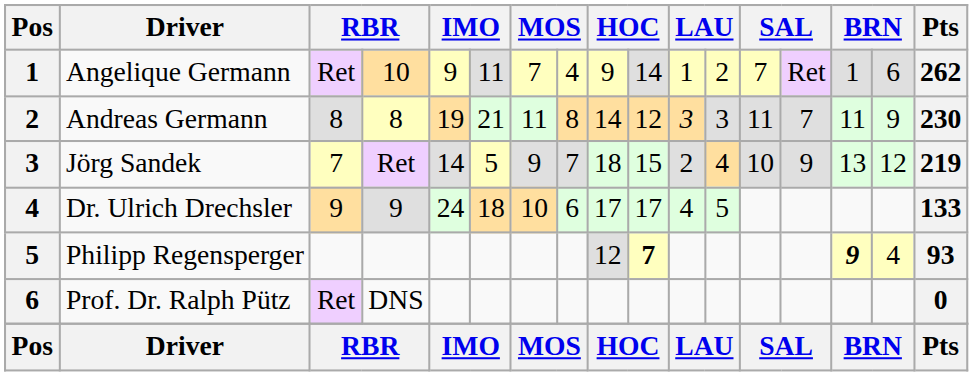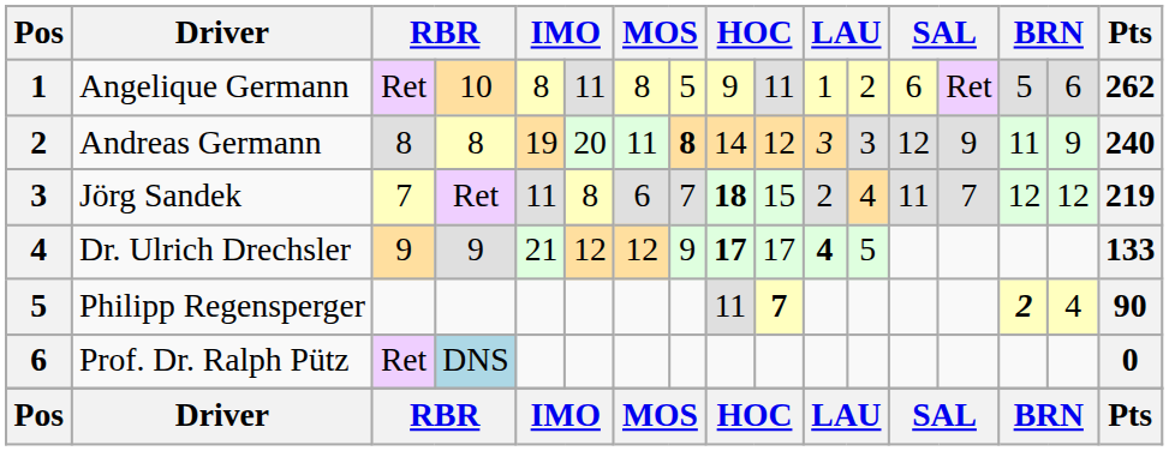Angelique Germann | column 5: 9 -> 8
Angelique Germann | column 7: 7 -> 8
Angelique Germann | column 8: 4 -> 5
Angelique Germann | column 10: 14 -> 11
Angelique Germann | column 13: 7 -> 6
Angelique Germann | column 15: 1 -> 5
Andreas Germann | column 6: 21 -> 20
Andreas Germann | column 8: normal -> bold
Andreas Germann | column 13: 11 -> 12
Andreas Germann | column 14: 7 -> 9
Andreas Germann | Pts: 230 -> 240
Jörg Sandek | column 5: 14 -> 11
Jörg Sandek | column 6: 5 -> 8
Jörg Sandek | column 7: 9 -> 6
Jörg Sandek | column 9: normal -> bold
Jörg Sandek | column 13: 10 -> 11
Jörg Sandek | column 14: 9 -> 7
Jörg Sandek | column 15: 13 -> 12
Dr. Ulrich Drechsler | column 5: 24 -> 21
Dr. Ulrich Drechsler | column 6: 18 -> 12
Dr. Ulrich Drechsler | column 7: 10 -> 12
Dr. Ulrich Drechsler | column 8: 6 -> 9
Dr. Ulrich Drechsler | column 9: normal -> bold
Dr. Ulrich Drechsler | column 11: normal -> bold
Philipp Regensperger | column 9: 12 -> 11
Philipp Regensperger | column 15: 9 -> 2
Philipp Regensperger | Pts: 93 -> 90
Prof. Dr. Ralph Pütz | column 4: no background -> lightblue background
